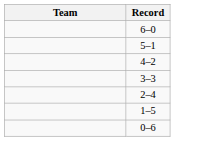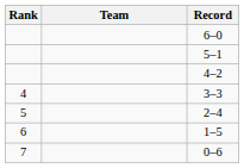+ column: Rank | 4 | 5 | 6 | 7
